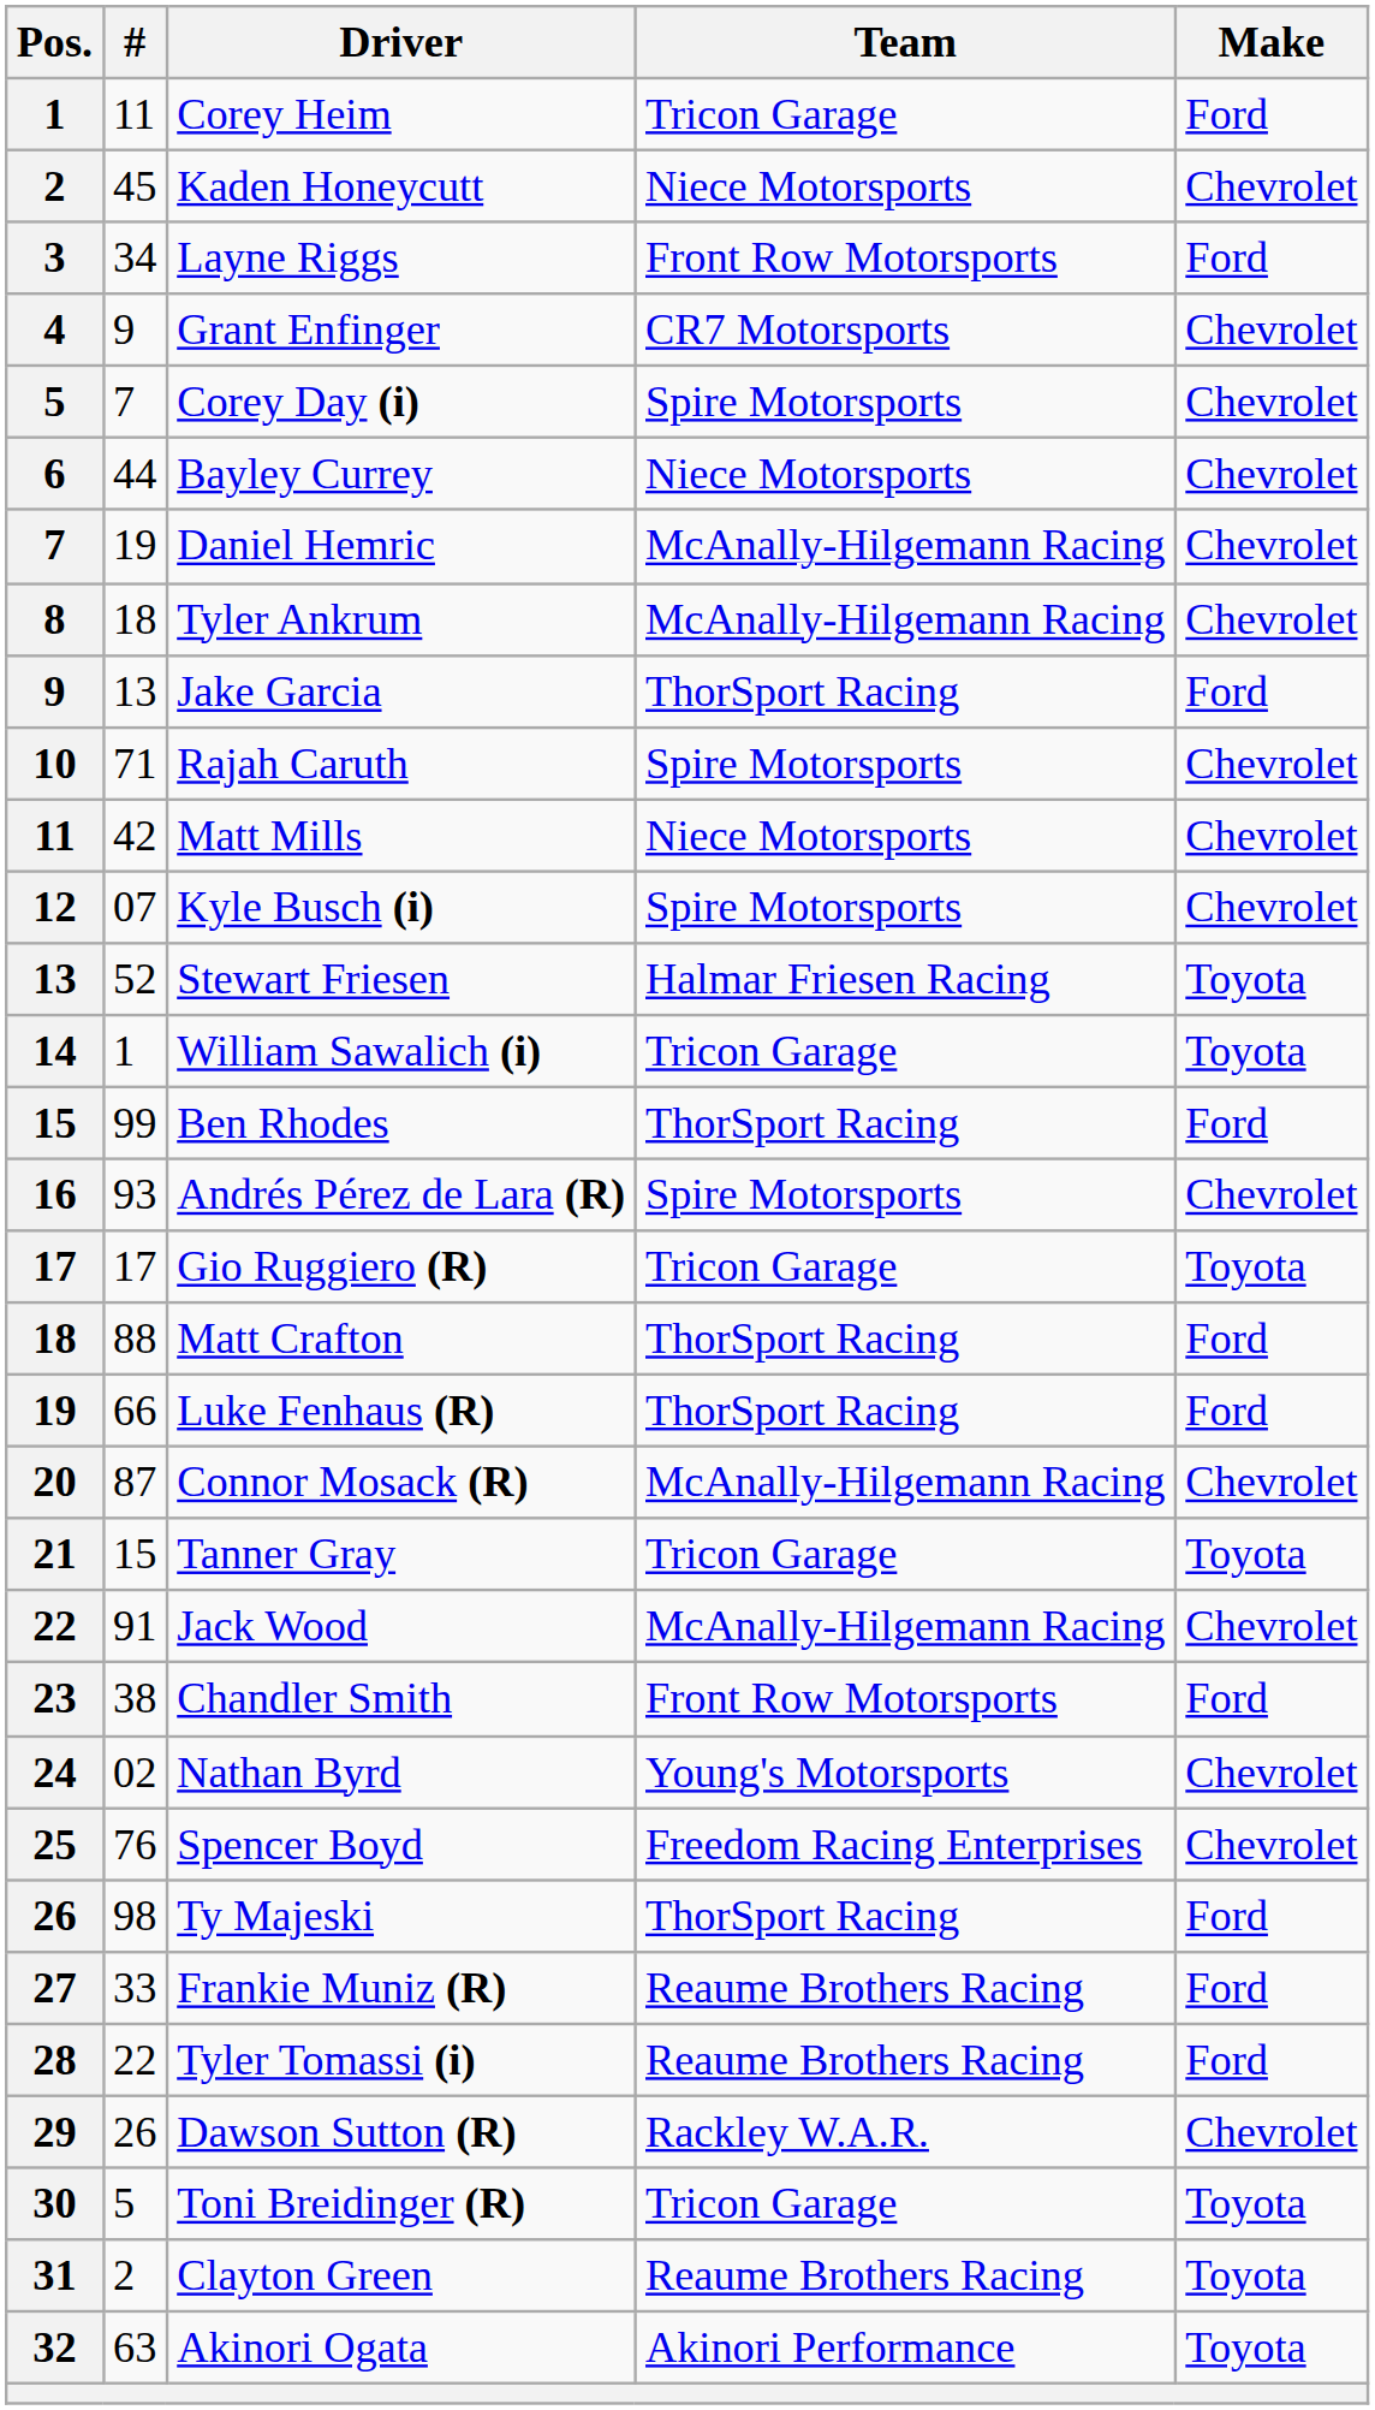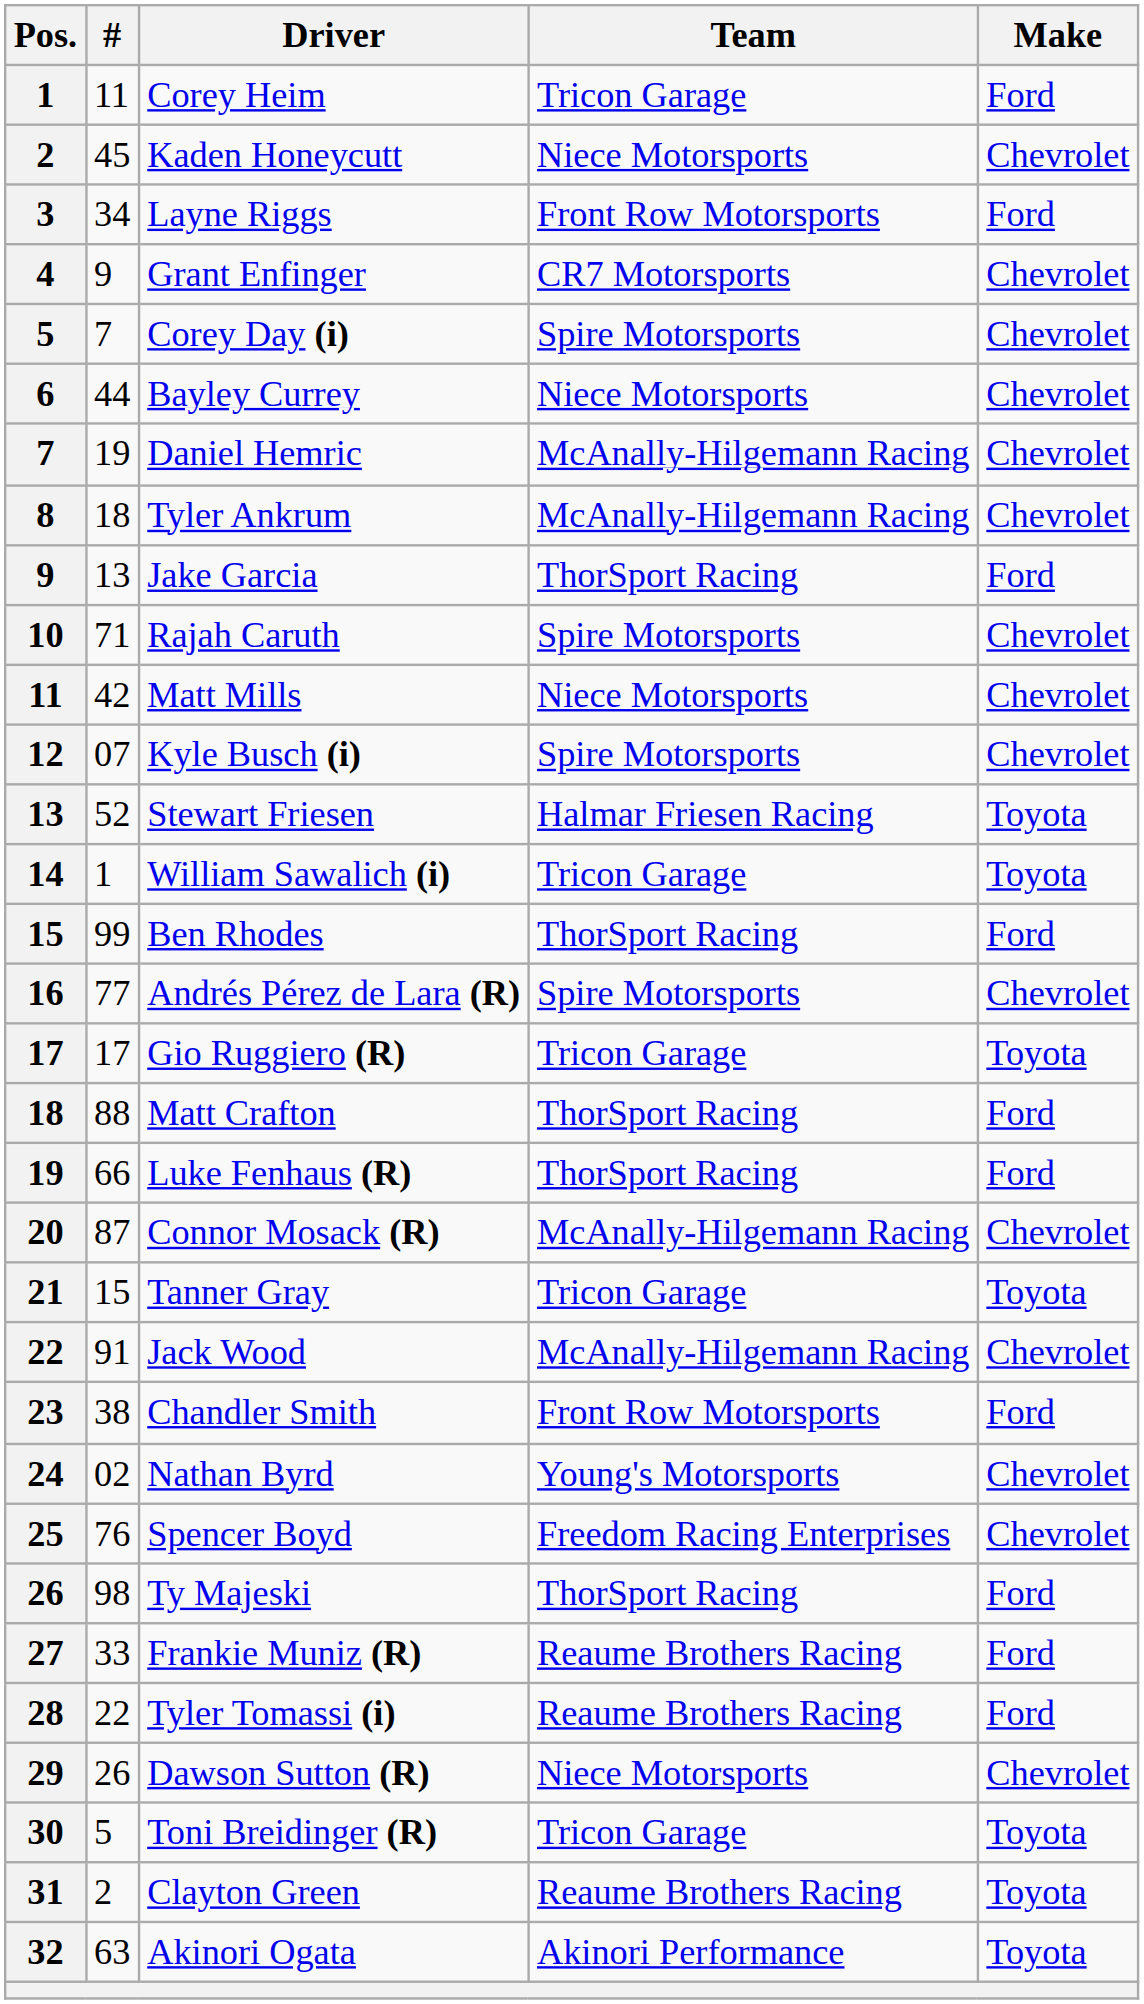Andrés Pérez de Lara (R) | #: 93 -> 77
Dawson Sutton (R) | Team: Rackley W.A.R. -> Niece Motorsports
